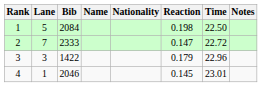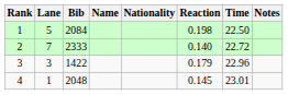2 | Reaction: 0.147 -> 0.140
4 | Bib: 2046 -> 2048
